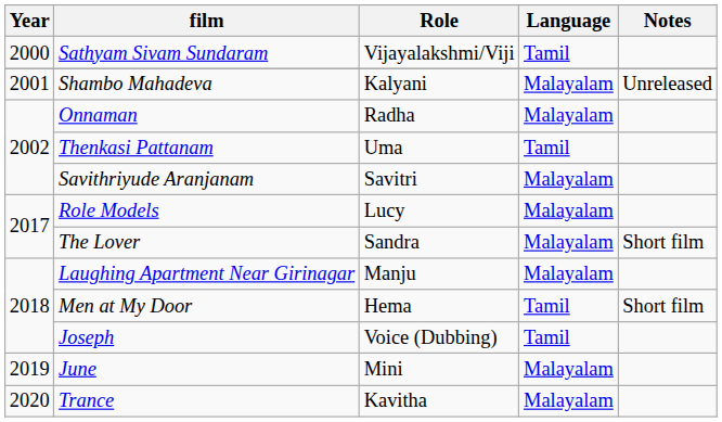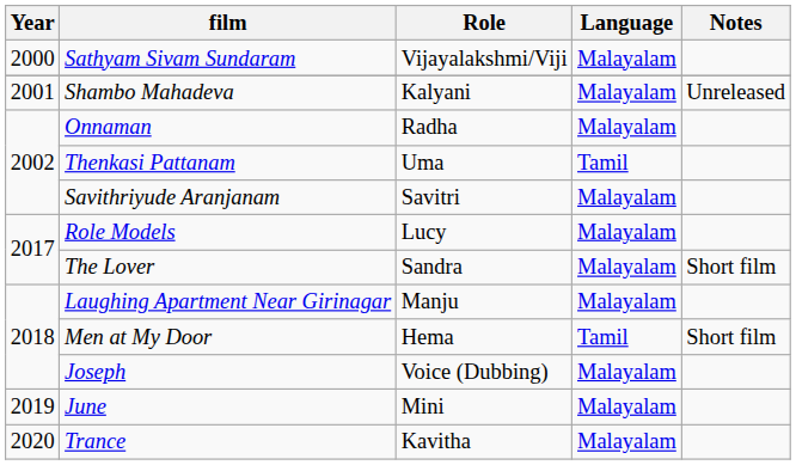Sathyam Sivam Sundaram | Language: Tamil -> Malayalam
Joseph | Language: Tamil -> Malayalam
